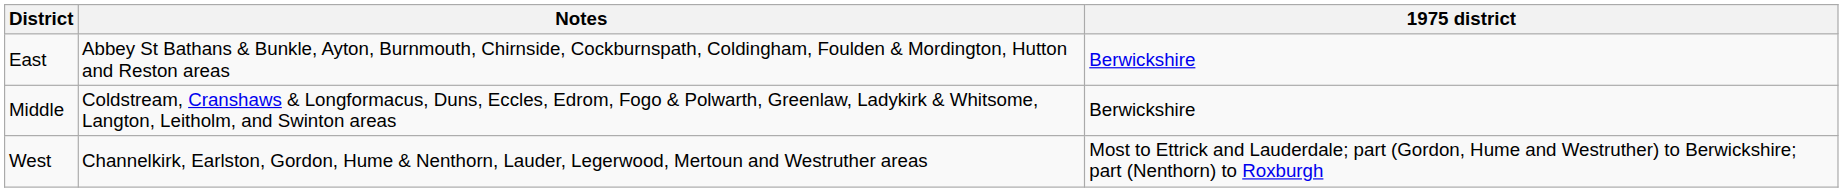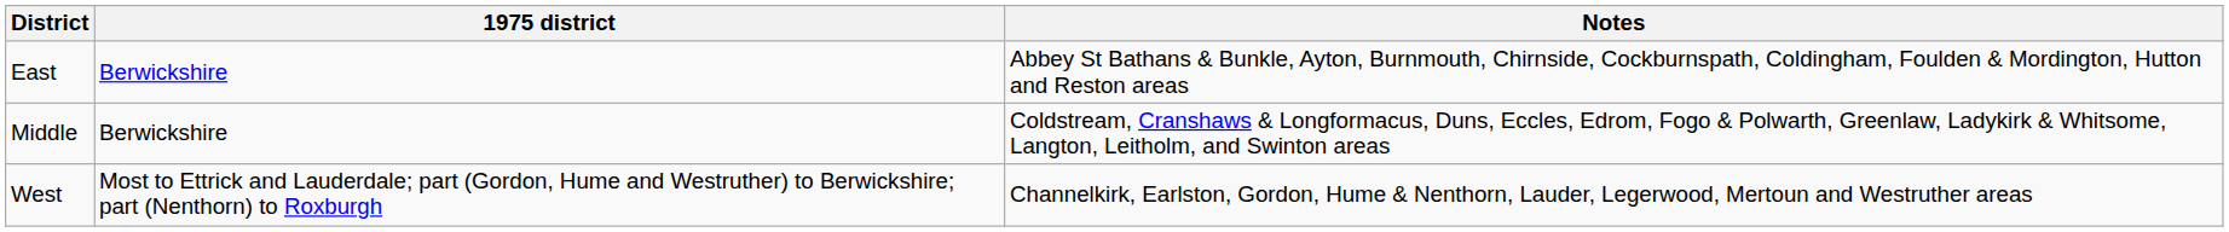columns swapped: Notes <-> 1975 district
